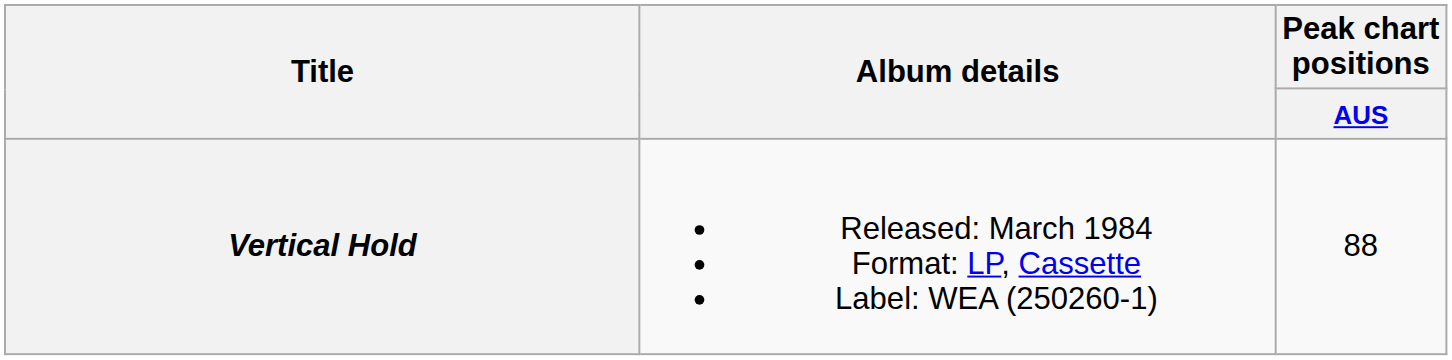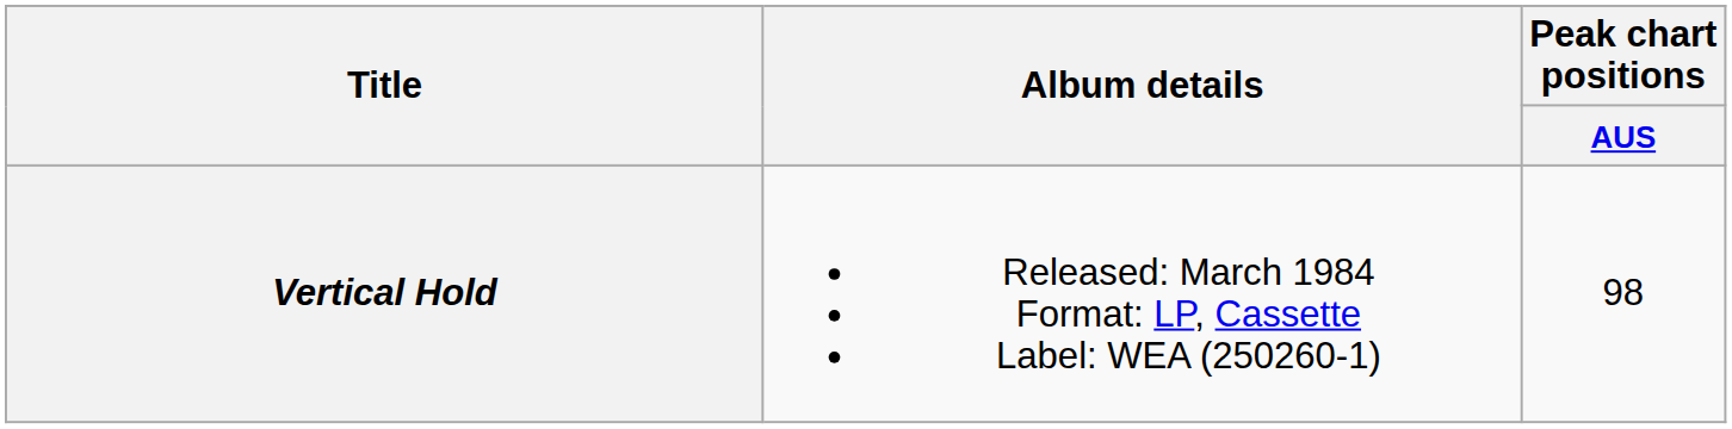Vertical Hold | Peak chart positions / AUS: 88 -> 98
